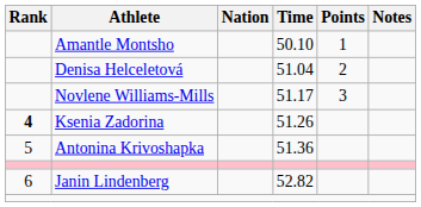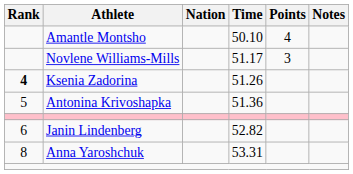Amantle Montsho | Points: 1 -> 4
- row: Denisa Helceletová | 51.04 | 2
+ row: 8 | Anna Yaroshchuk | 53.31
